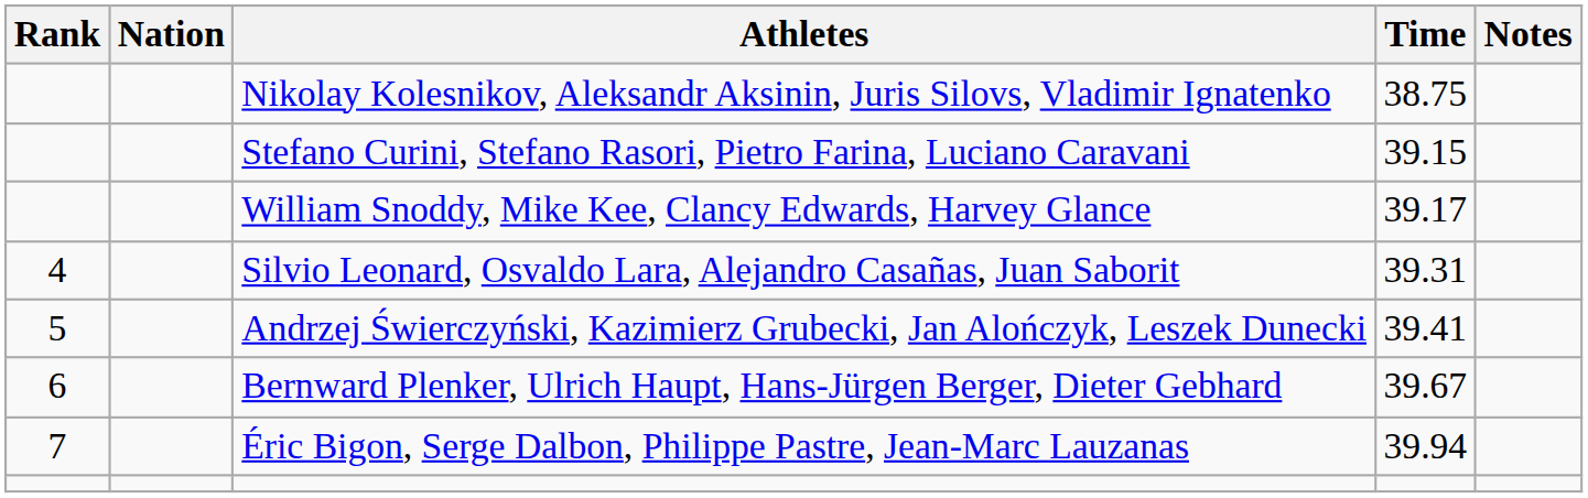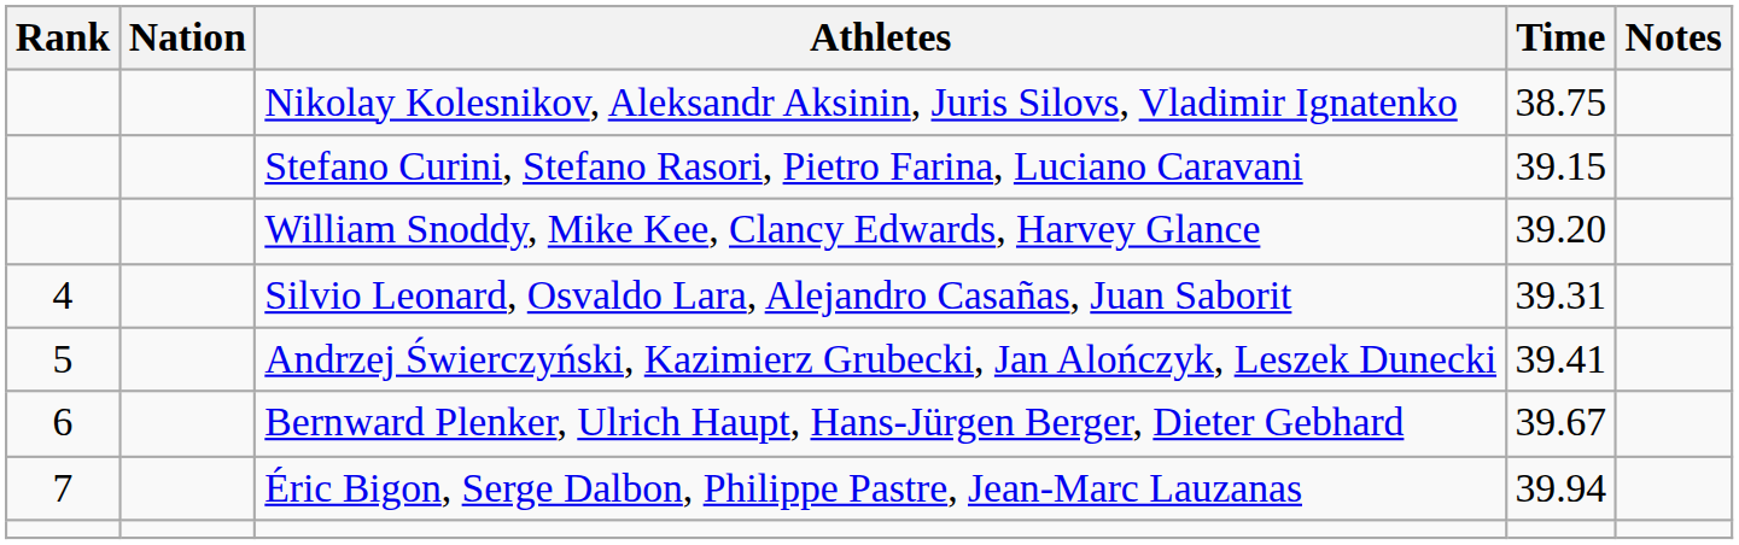William Snoddy, Mike Kee, Clancy Edwards, Harvey Glance | Time: 39.17 -> 39.20
